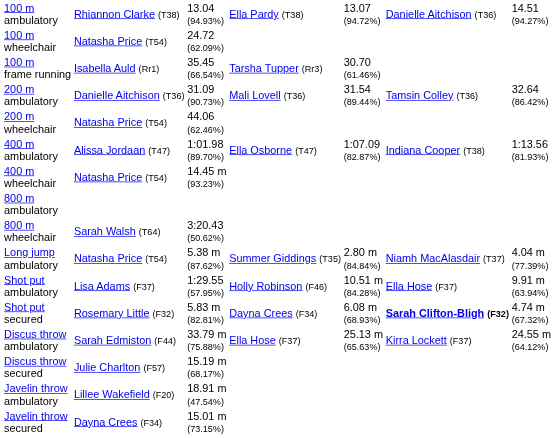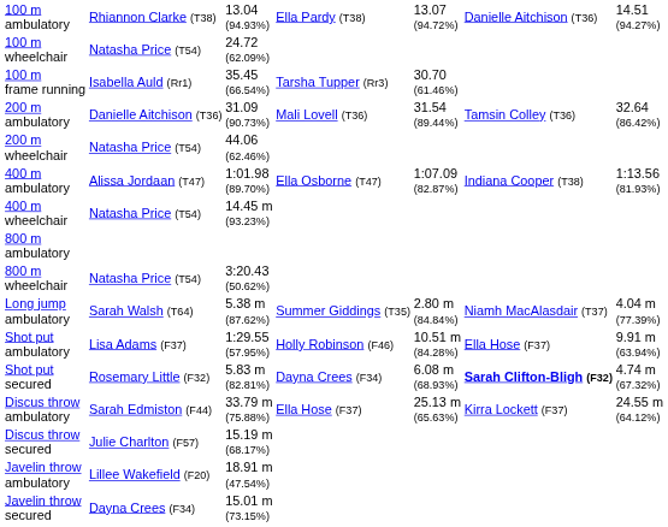800 m wheelchair | column 2: Sarah Walsh (T64) -> Natasha Price (T54)
Long jump ambulatory | column 2: Natasha Price (T54) -> Sarah Walsh (T64)
